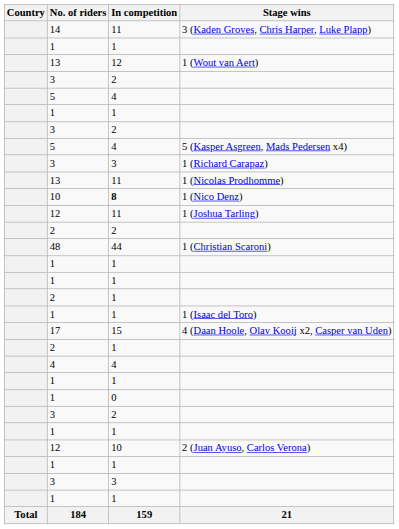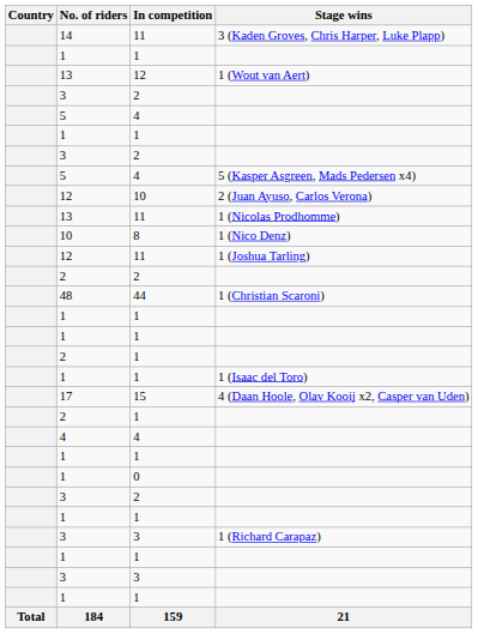rows swapped: 1 (Richard Carapaz) <-> 2 (Juan Ayuso, Carlos Verona)
1 (Nico Denz) | In competition: bold -> normal
